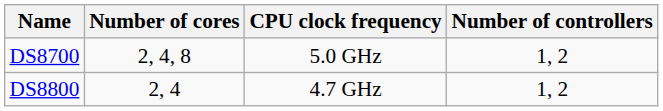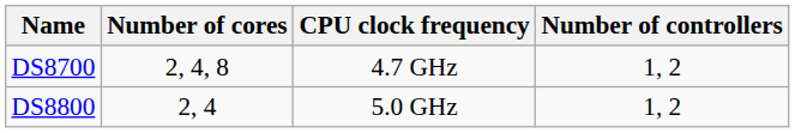DS8700 | CPU clock frequency: 5.0 GHz -> 4.7 GHz
DS8800 | CPU clock frequency: 4.7 GHz -> 5.0 GHz
